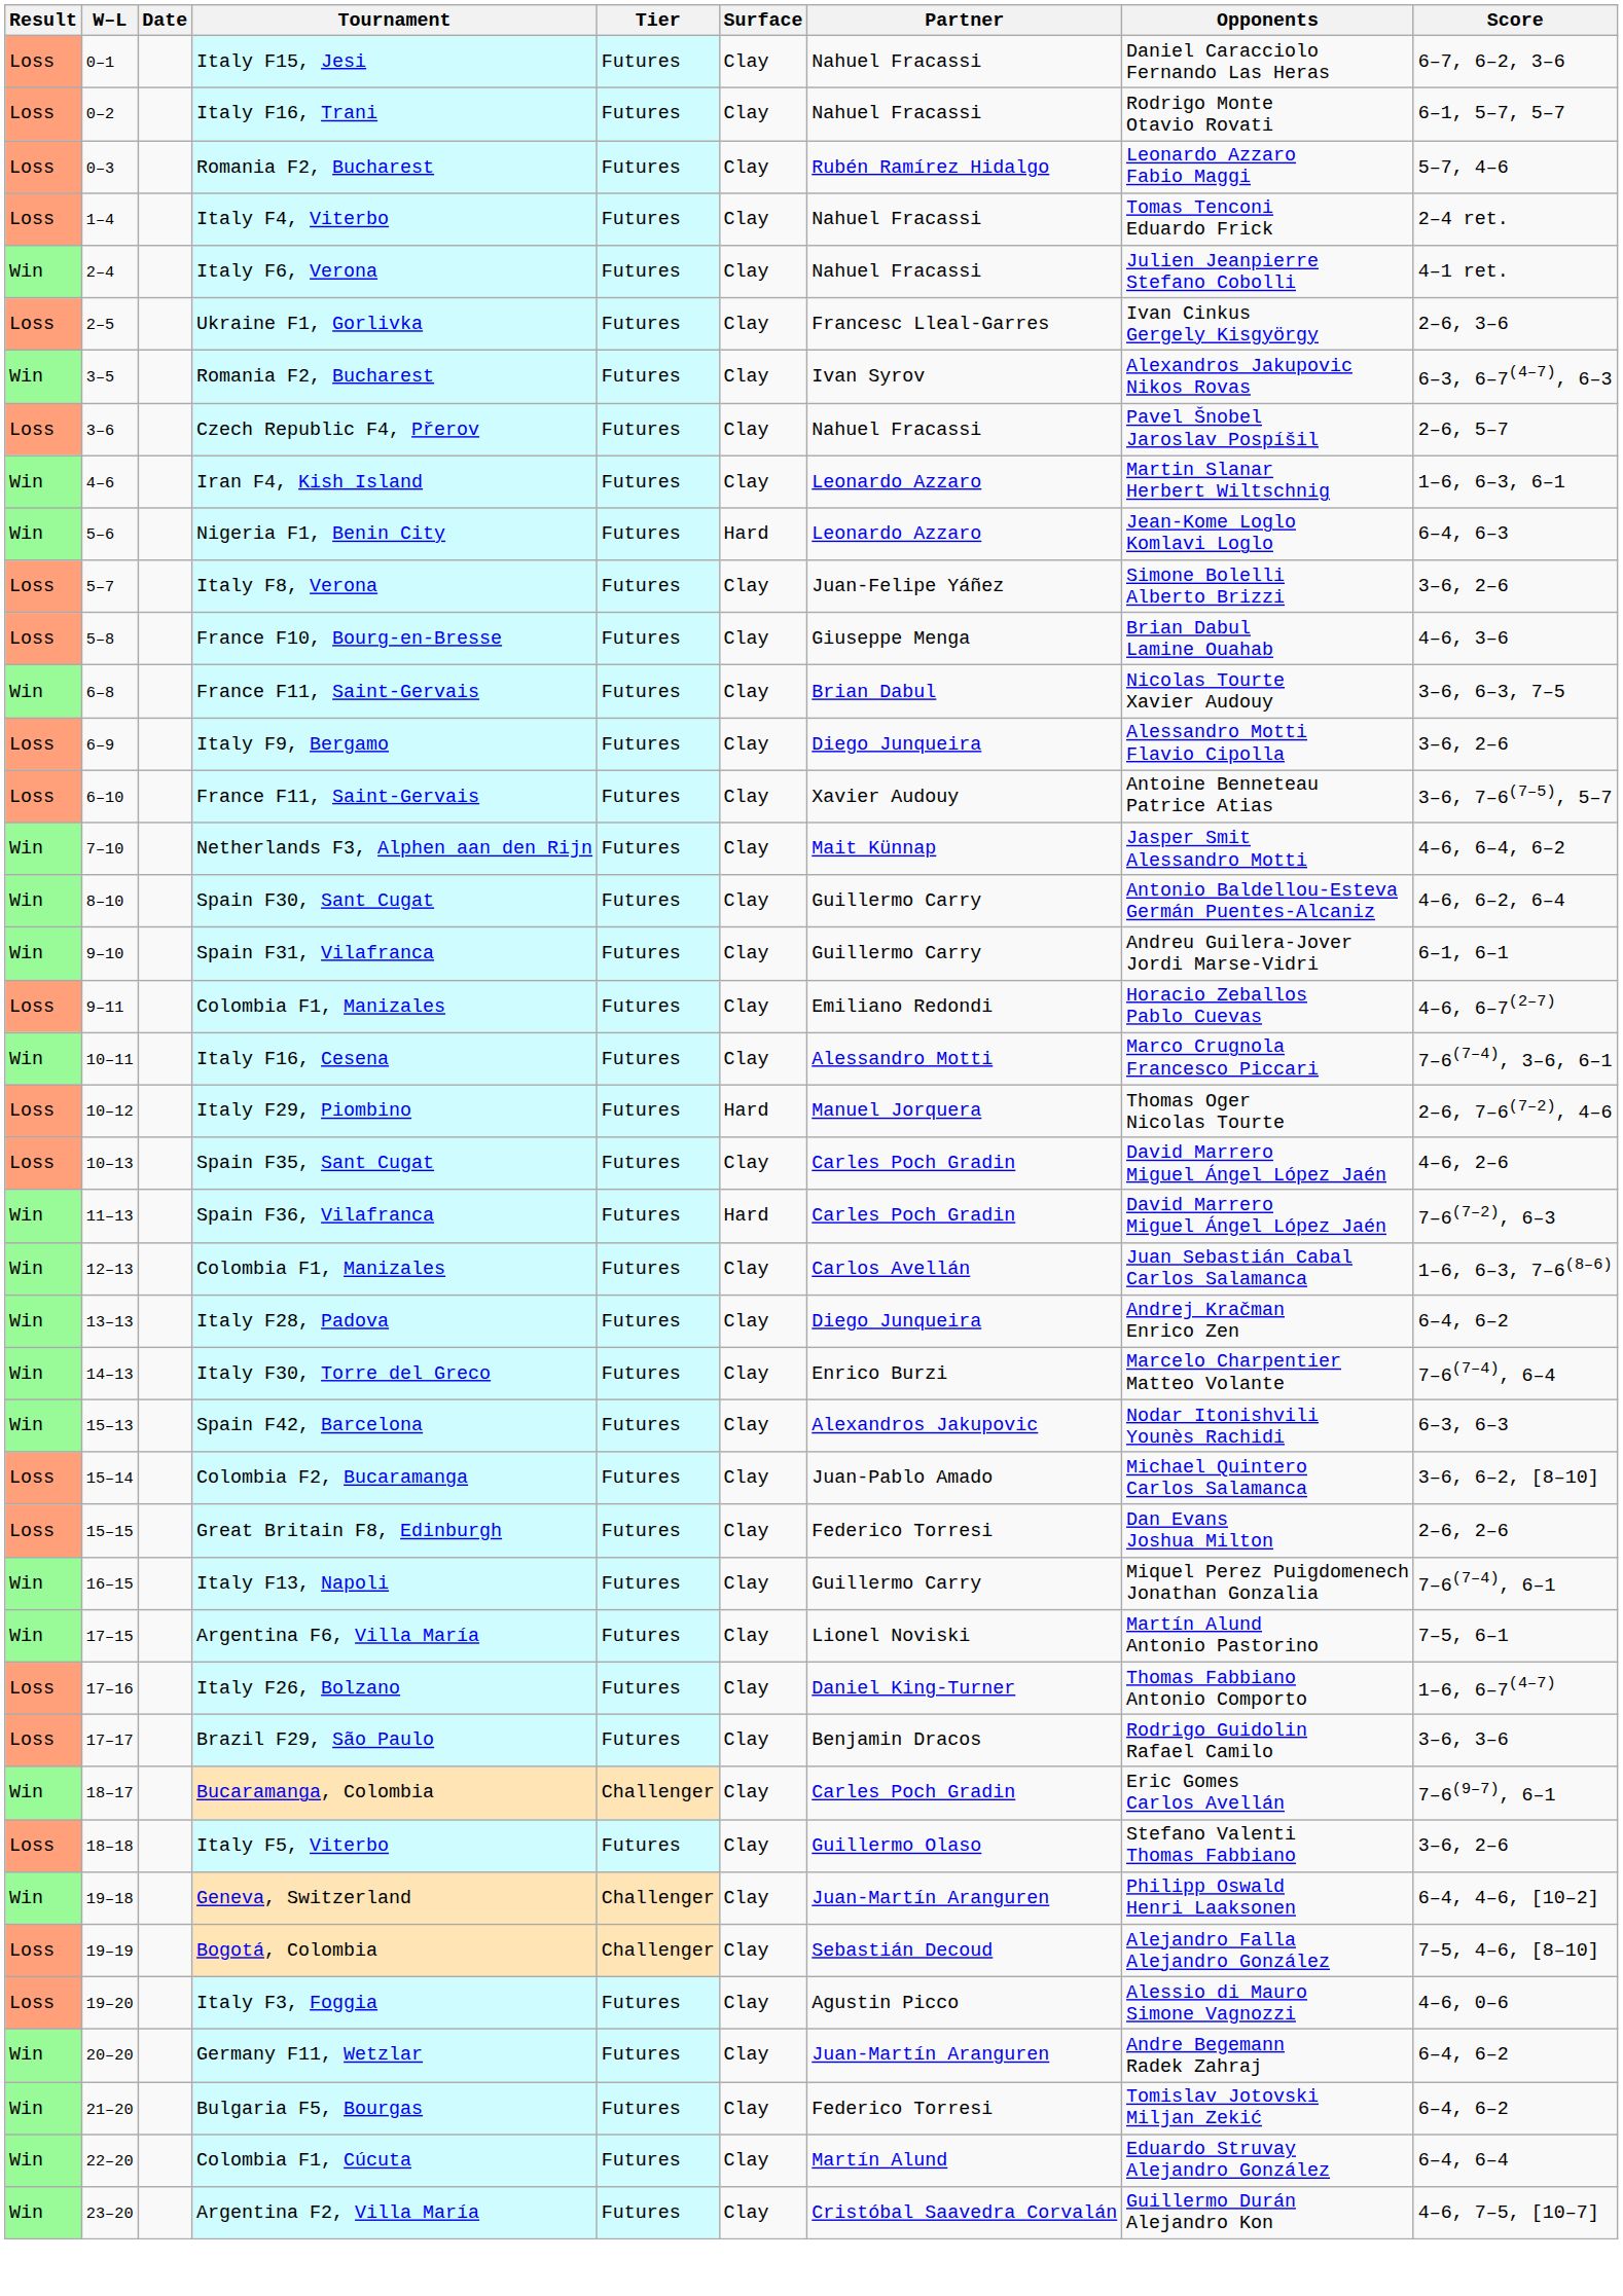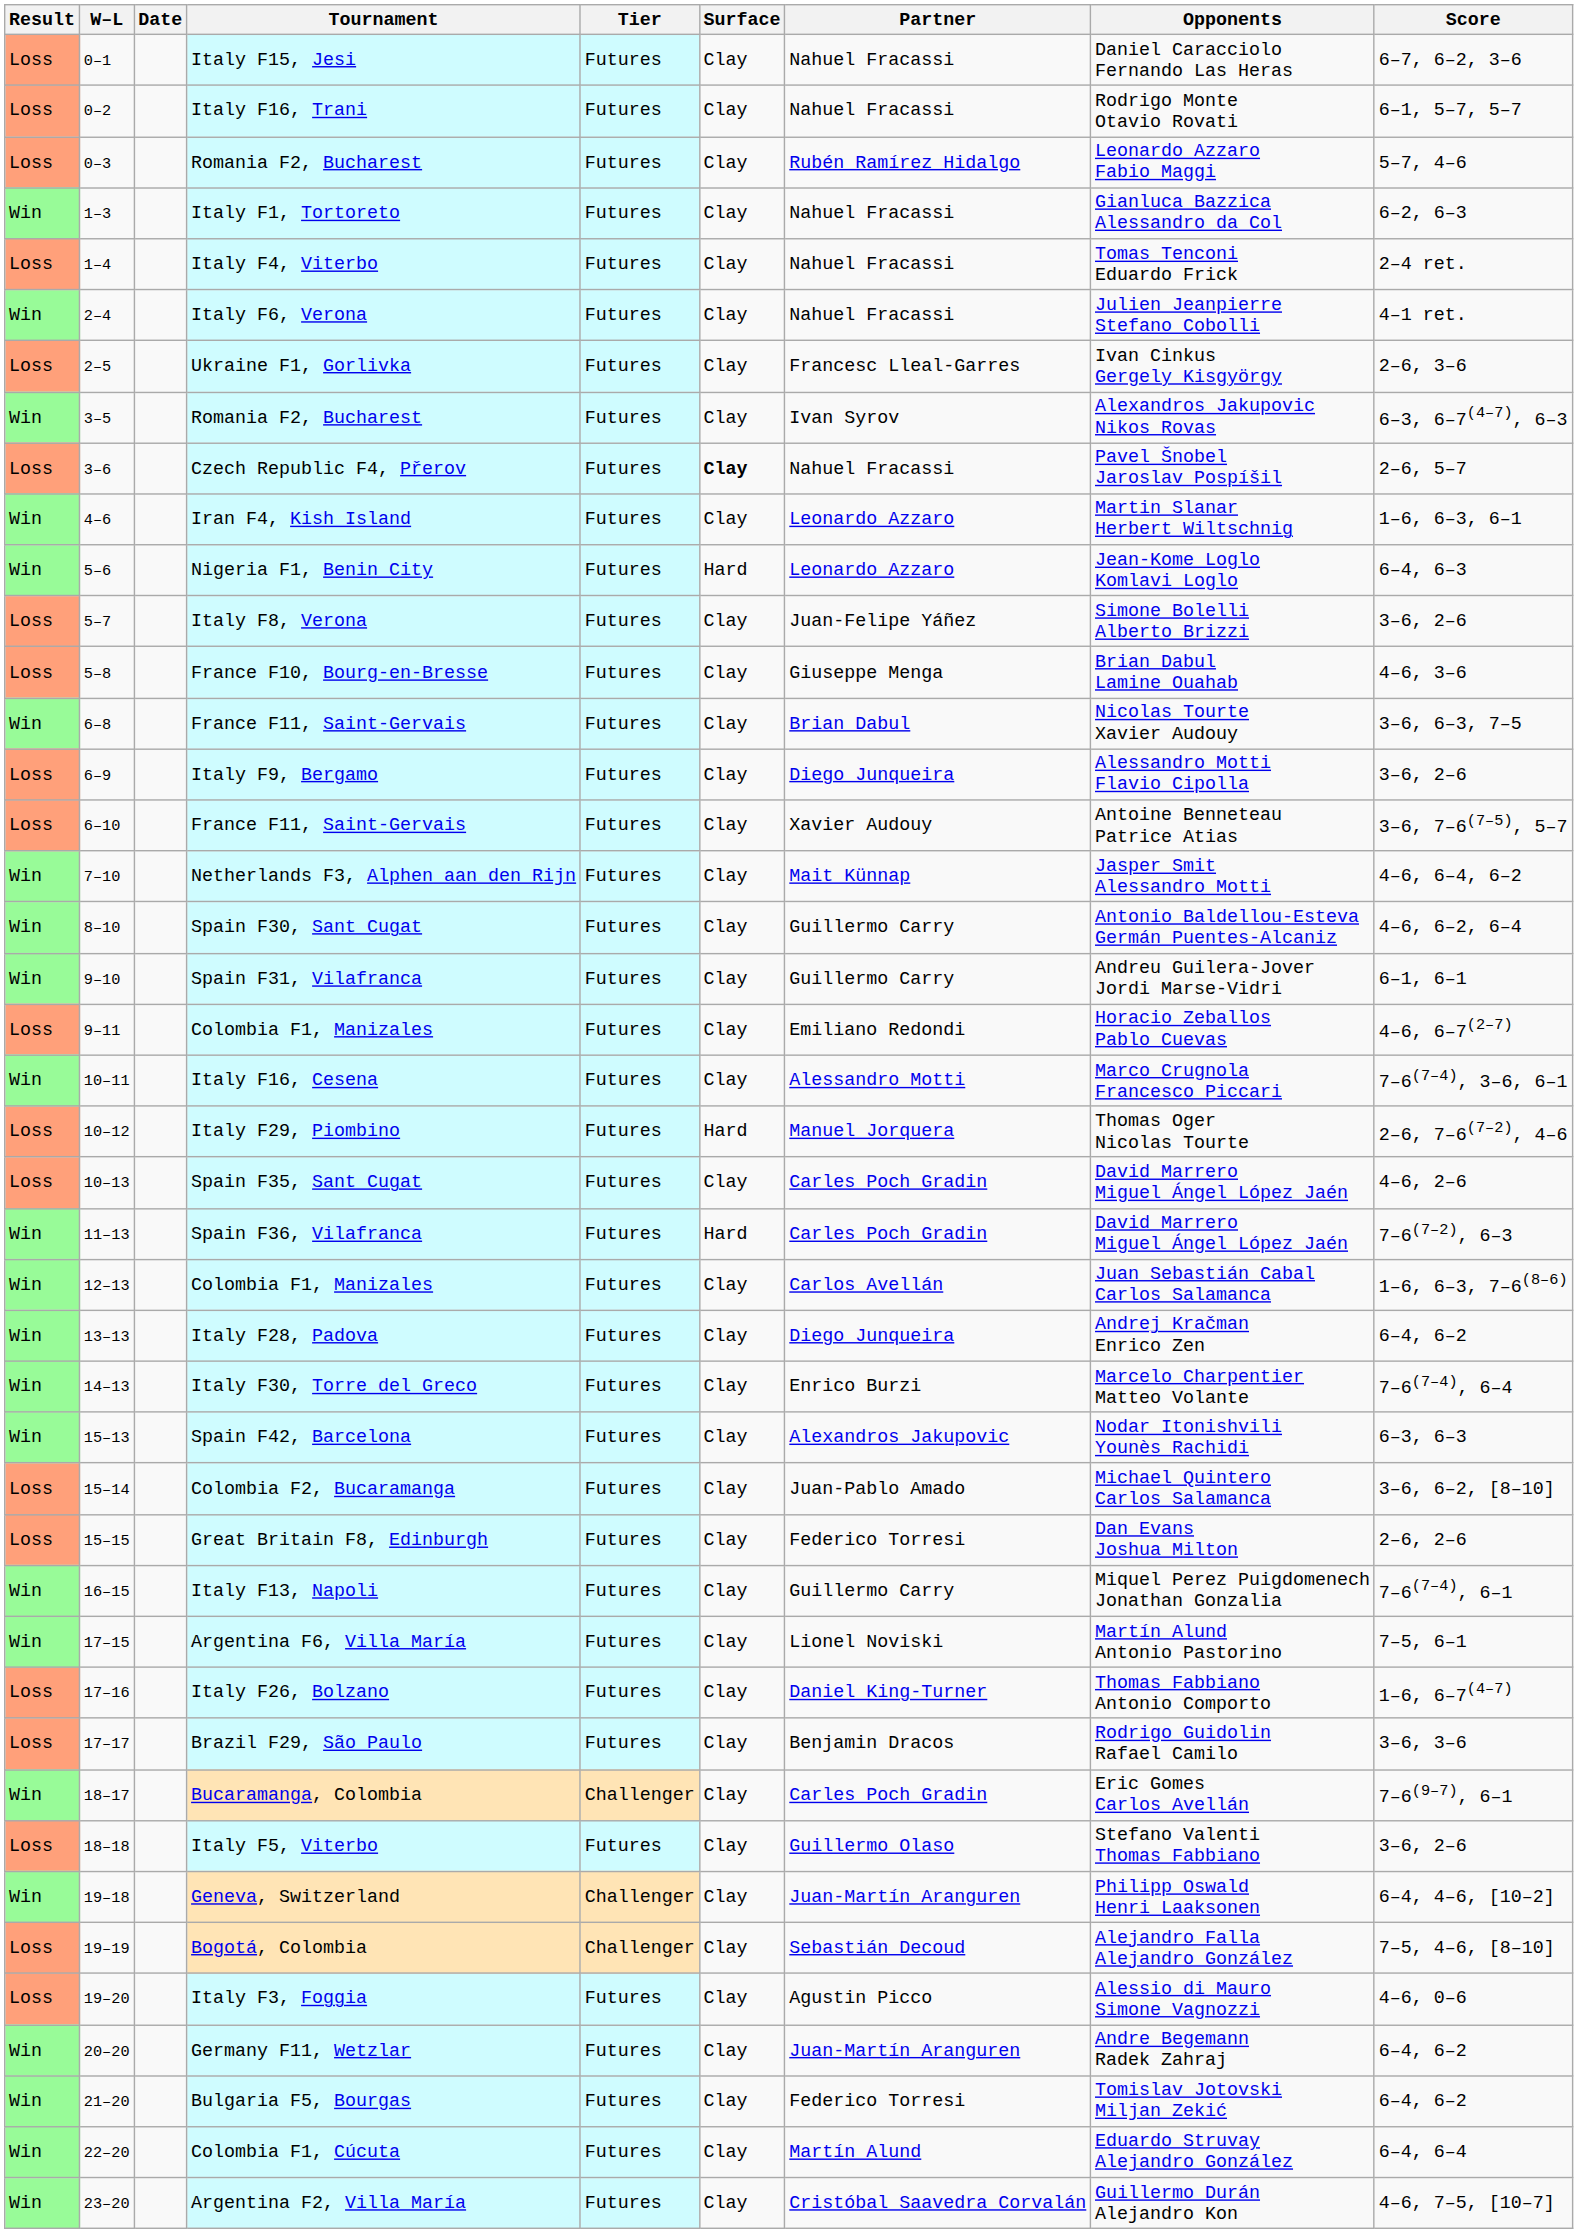+ row: Win | 1–3 | Italy F1, Tortoreto | Futures | Clay | Nahuel Fracassi | Gianluca Bazzica Alessandro da Col | 6–2, 6–3
Czech Republic F4, Přerov | Surface: normal -> bold
